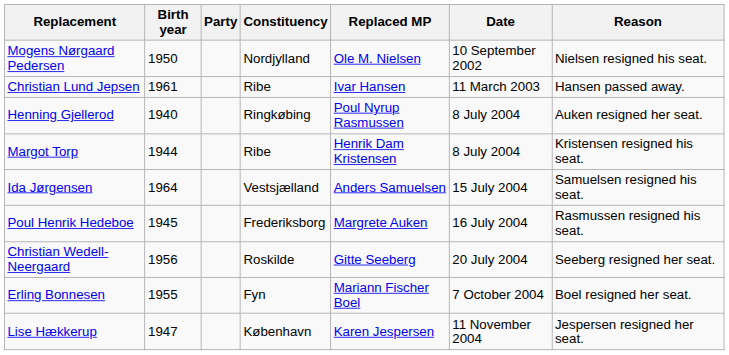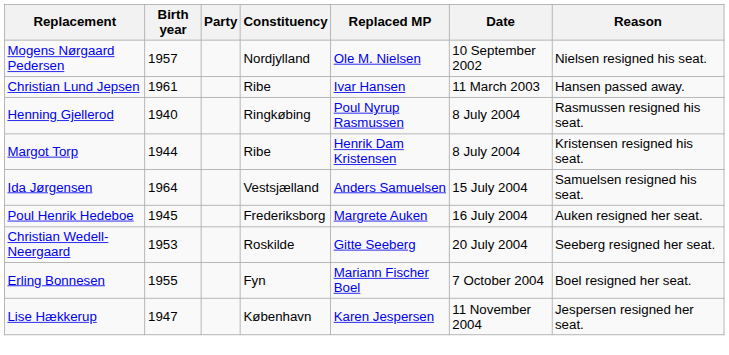Mogens Nørgaard Pedersen | Birth year: 1950 -> 1957
Henning Gjellerod | Reason: Auken resigned her seat. -> Rasmussen resigned his seat.
Poul Henrik Hedeboe | Reason: Rasmussen resigned his seat. -> Auken resigned her seat.
Christian Wedell-Neergaard | Birth year: 1956 -> 1953
